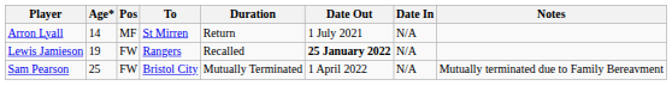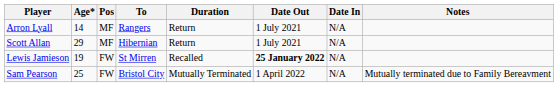Arron Lyall | To: St Mirren -> Rangers
+ row: Scott Allan | 29 | MF | Hibernian | Return | 1 July 2021 | N/A
Lewis Jamieson | To: Rangers -> St Mirren
